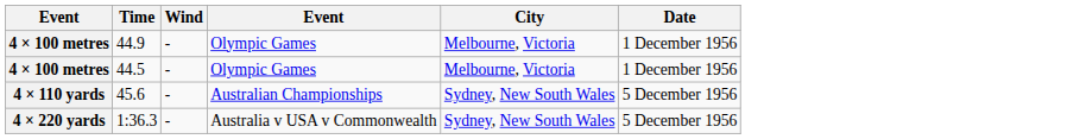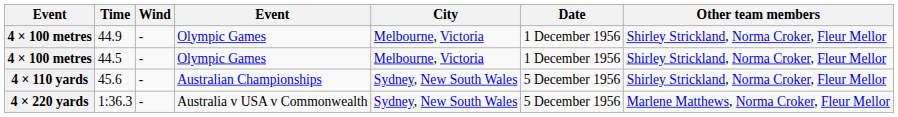+ column: Other team members | Shirley Strickland, Norma Croker, Fleur Mellor | Shirley Strickland, Norma Croker, Fleur Mellor | Shirley Strickland, Norma Croker, Fleur Mellor | Marlene Matthews, Norma Croker, Fleur Mellor
